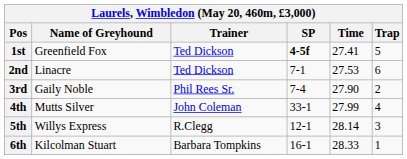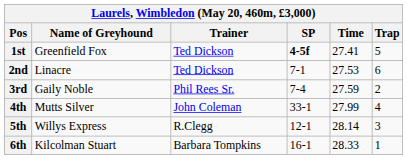3rd | Time: 27.90 -> 27.59
